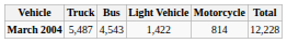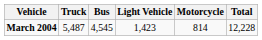March 2004 | Bus: 4,543 -> 4,545
March 2004 | Light Vehicle: 1,422 -> 1,423
